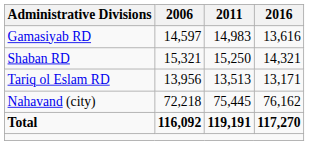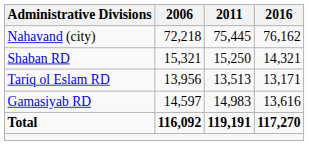rows swapped: Gamasiyab RD <-> Nahavand (city)
